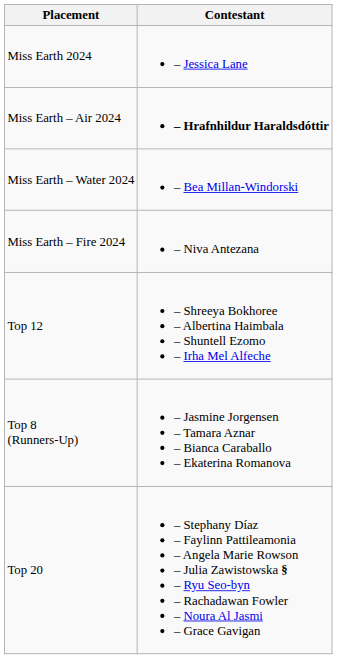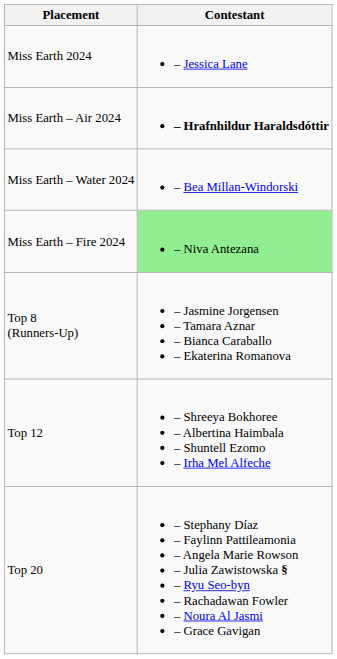Miss Earth – Fire 2024 | Contestant: no background -> lightgreen background
rows swapped: Top 8 (Runners-Up) <-> Top 12
